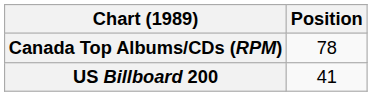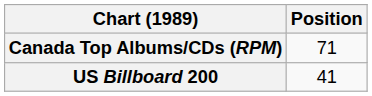Canada Top Albums/CDs (RPM) | Position: 78 -> 71
